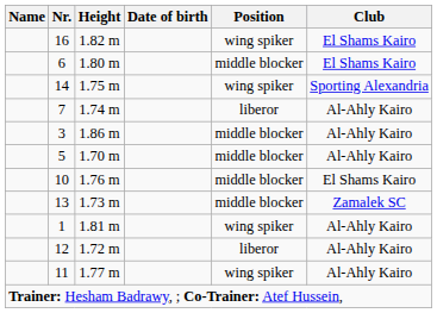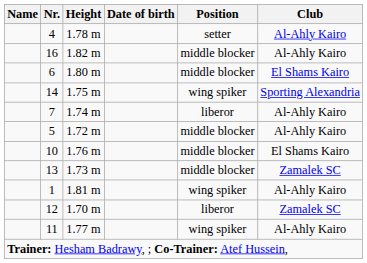+ row: 4 | 1.78 m | setter | Al-Ahly Kairo
16 | Position: wing spiker -> middle blocker
16 | Club: El Shams Kairo -> Al-Ahly Kairo
- row: 3 | 1.86 m | middle blocker | Al-Ahly Kairo
5 | Height: 1.70 m -> 1.72 m
12 | Height: 1.72 m -> 1.70 m
12 | Club: Al-Ahly Kairo -> Zamalek SC
